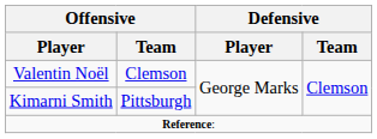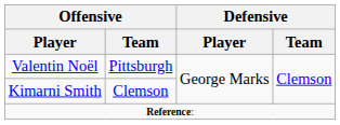Valentin Noël | Offensive / Team: Clemson -> Pittsburgh
Kimarni Smith | Offensive / Team: Pittsburgh -> Clemson
